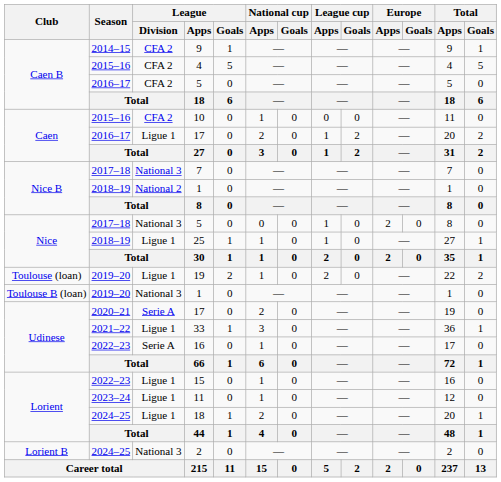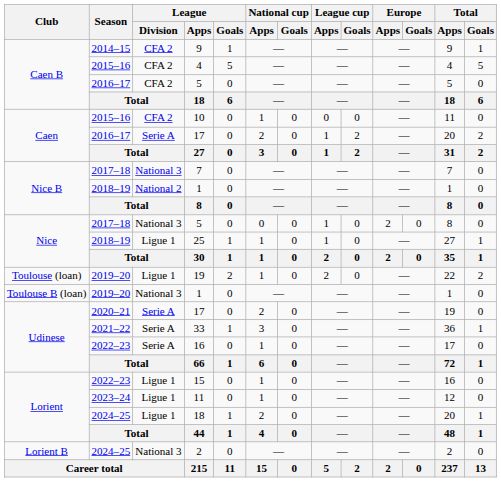2016–17 / 17 | League / Division: Ligue 1 -> Serie A
33 | League / Division: Ligue 1 -> Serie A
